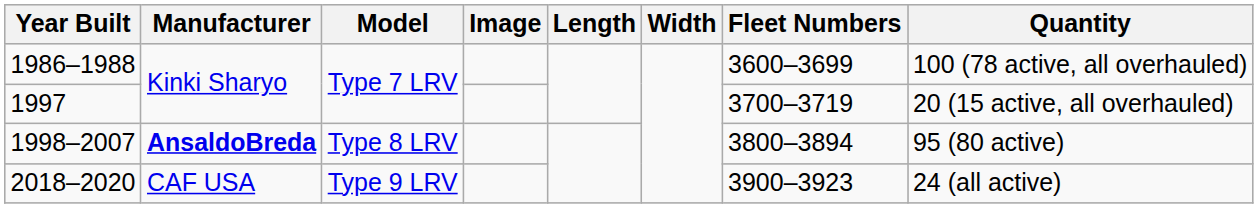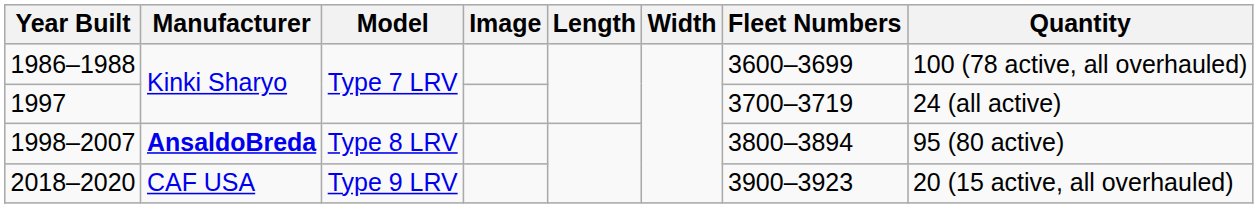1997 | Quantity: 20 (15 active, all overhauled) -> 24 (all active)
2018–2020 | Quantity: 24 (all active) -> 20 (15 active, all overhauled)
